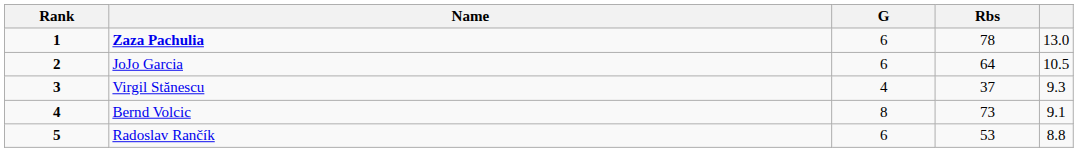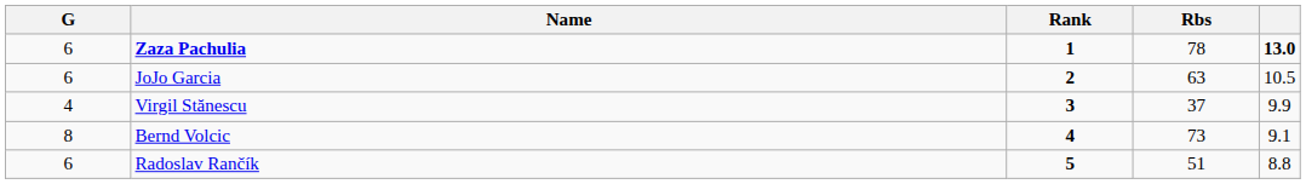columns swapped: Rank <-> G
Zaza Pachulia | column 5: normal -> bold
JoJo Garcia | Rbs: 64 -> 63
Virgil Stănescu | column 5: 9.3 -> 9.9
Radoslav Rančík | Rbs: 53 -> 51
